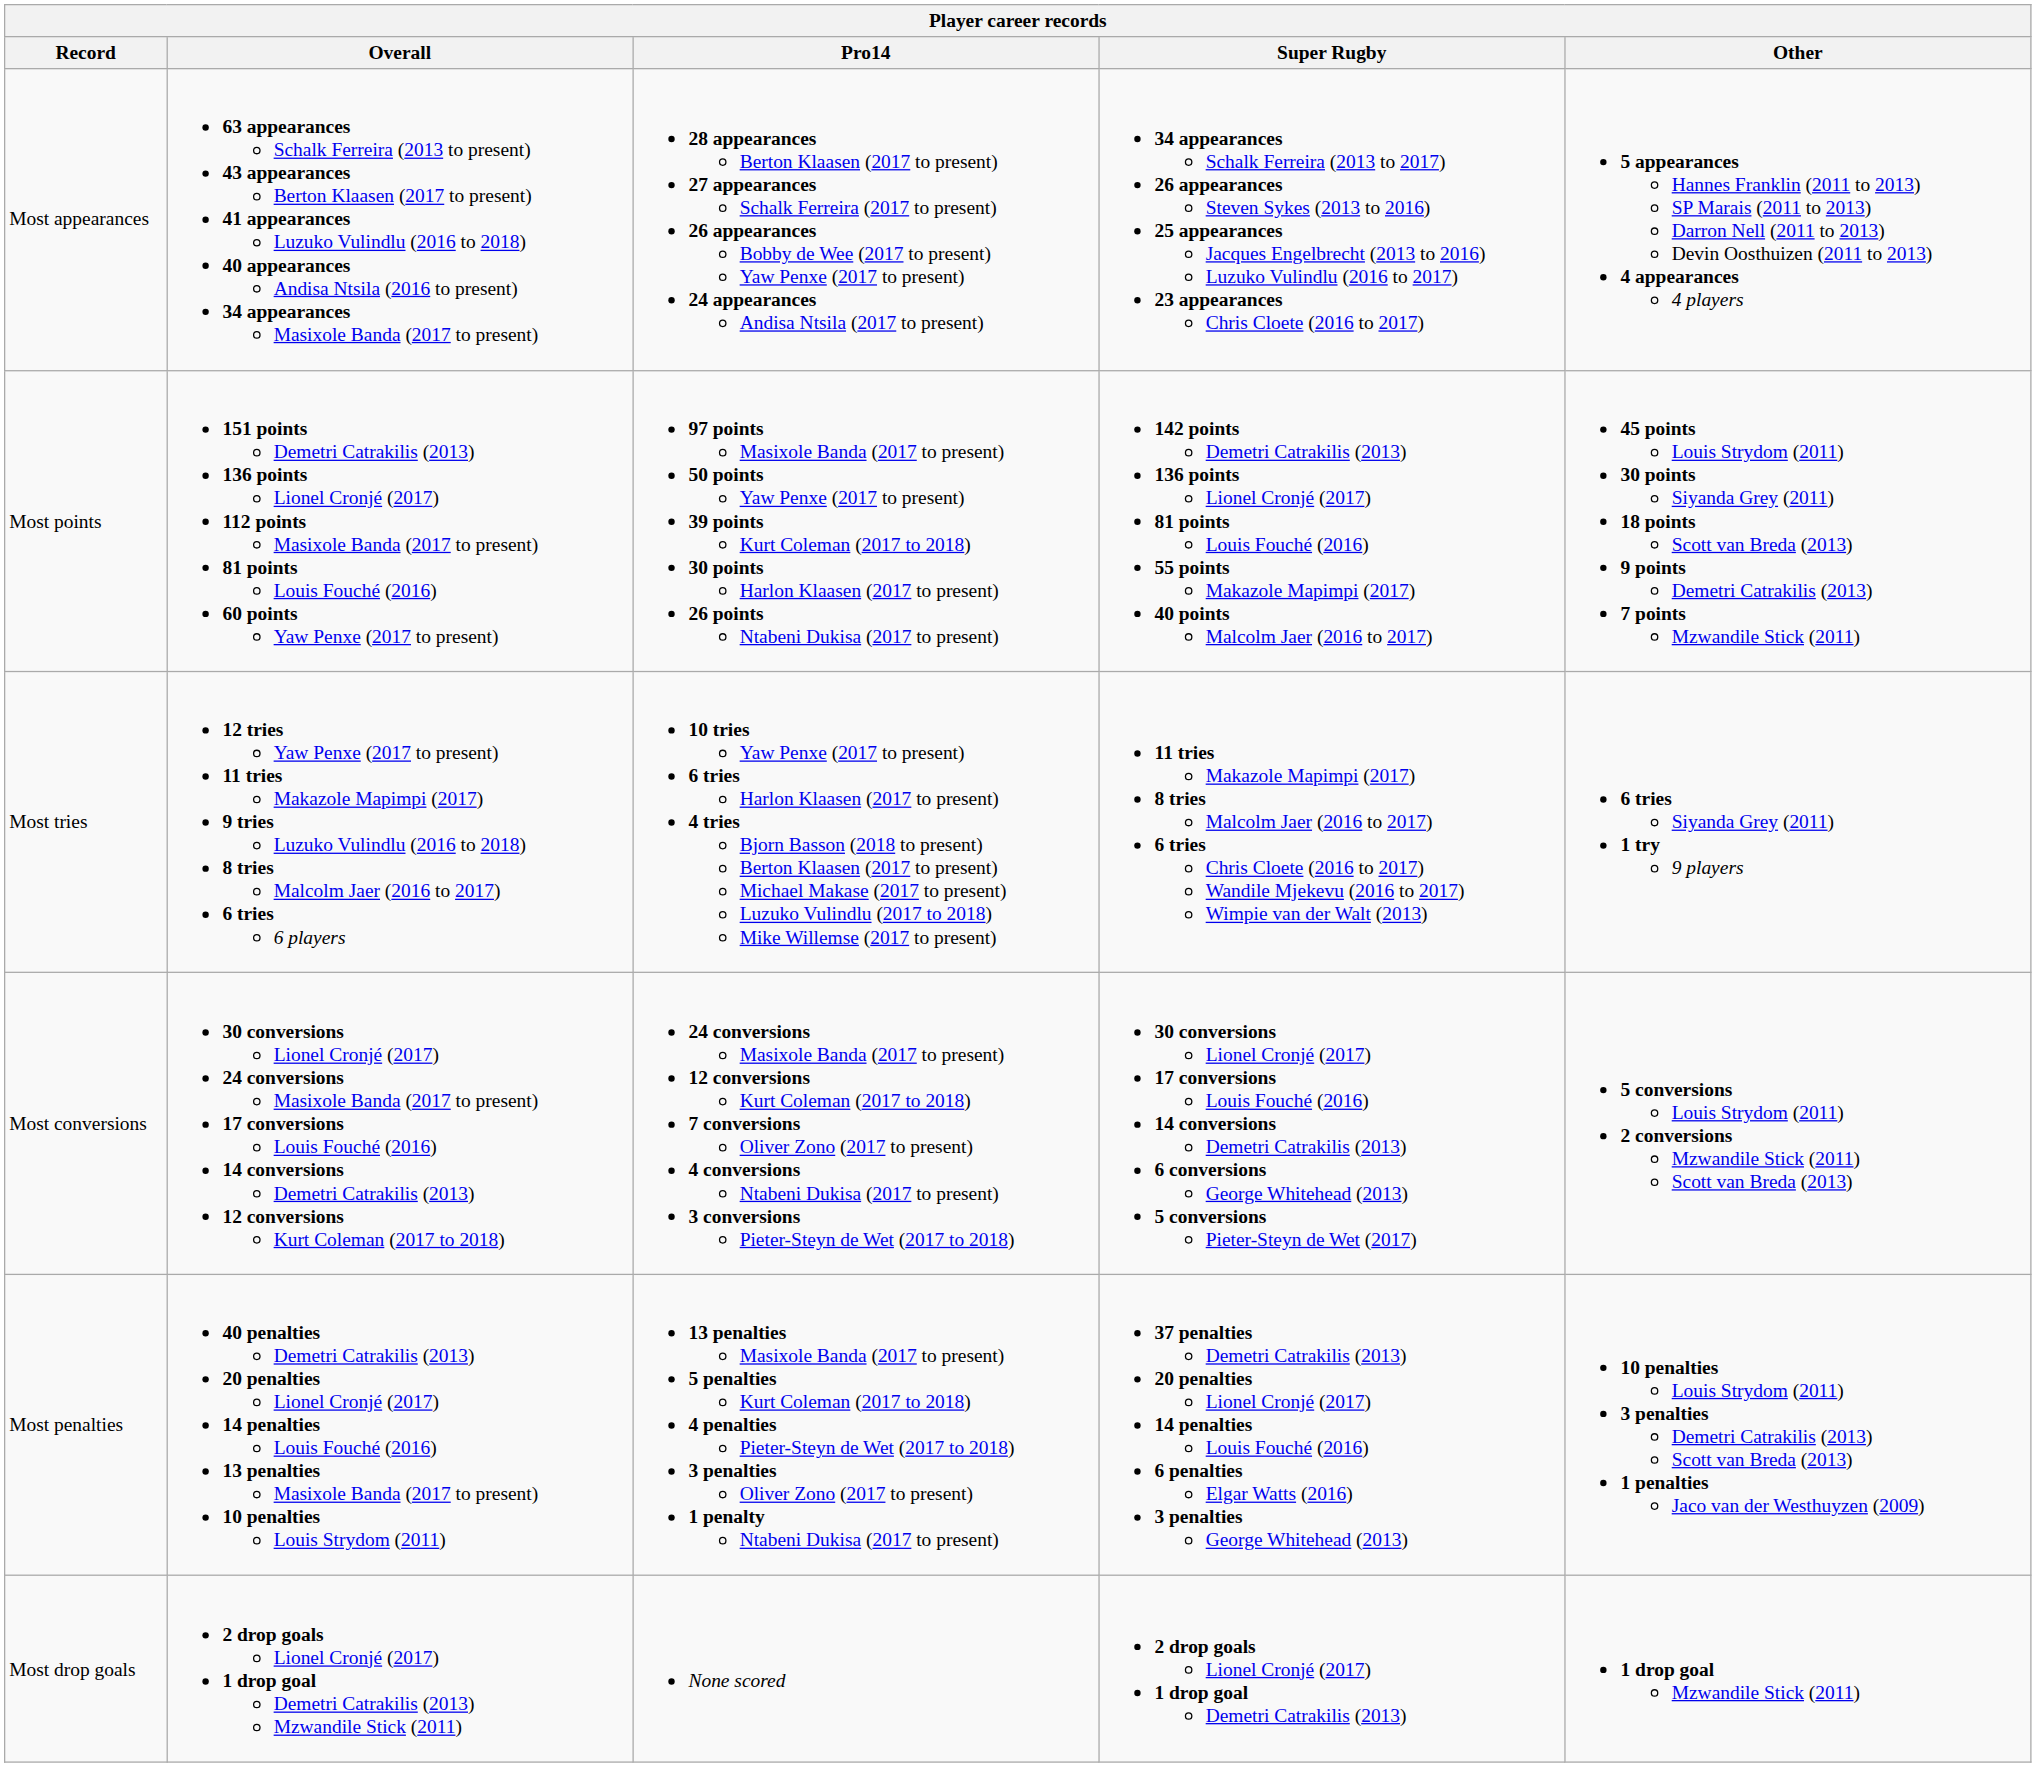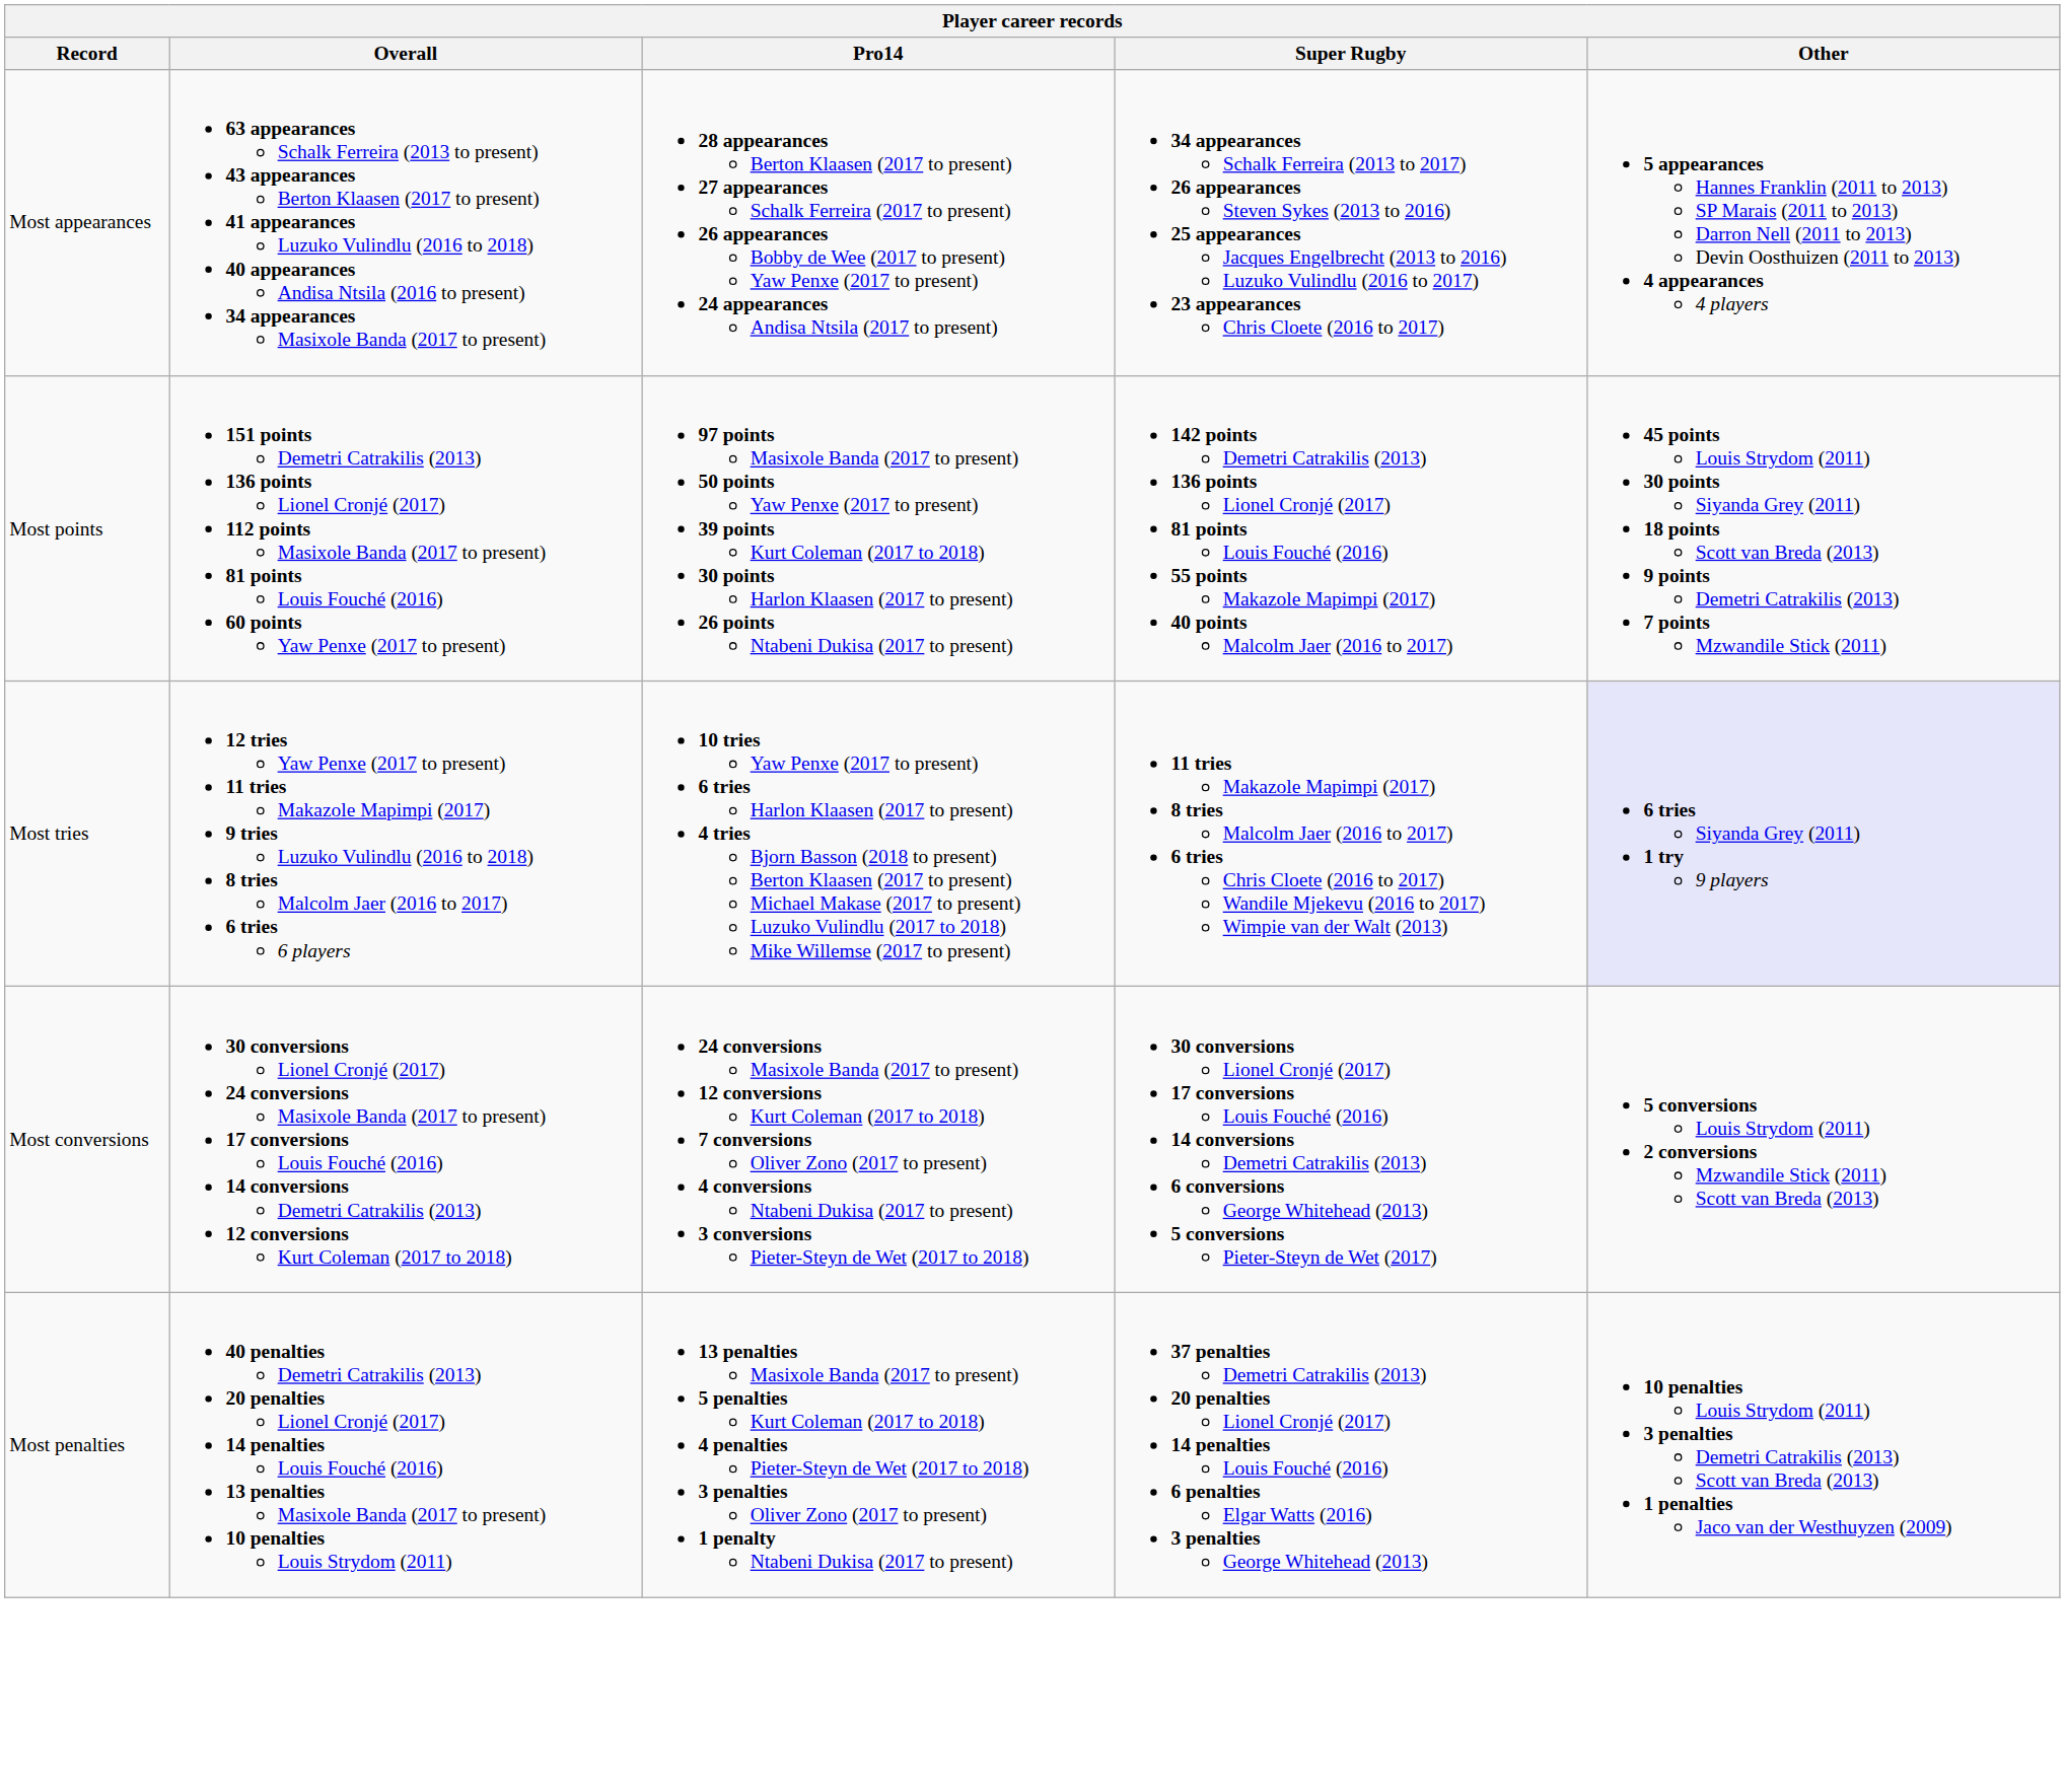Most tries | Other: no background -> lavender background
- row: Most drop goals | 2 drop goals Lionel Cronjé (2017) 1 drop goal Demetri Catrakilis (2013) Mzwandile Stick (2011) | None scored | 2 drop goals Lionel Cronjé (2017) 1 drop goal Demetri Catrakilis (2013) | 1 drop goal Mzwandile Stick (2011)
